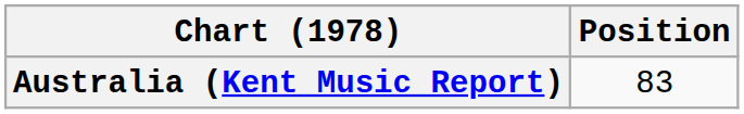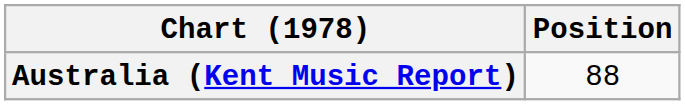Australia (Kent Music Report) | Position: 83 -> 88
